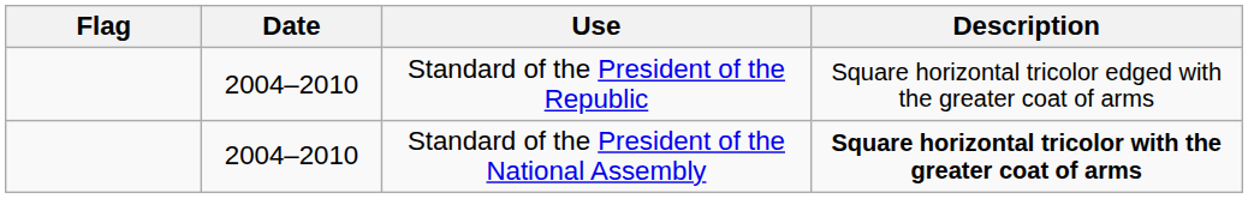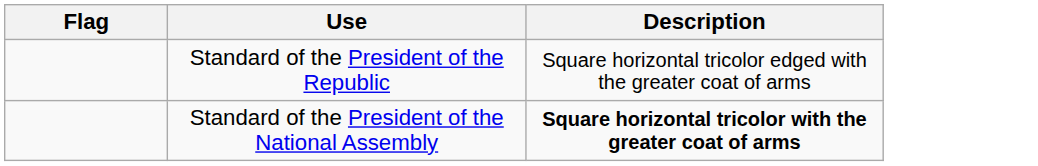- column: Date | 2004–2010 | 2004–2010
